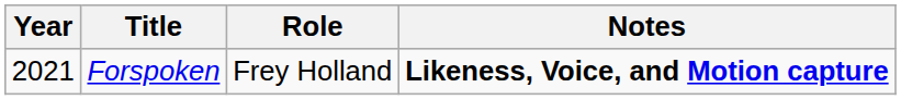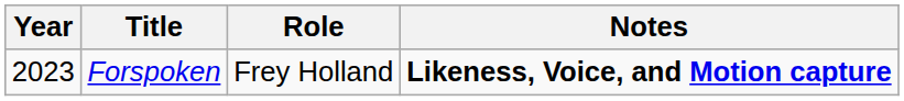Forspoken | Year: 2021 -> 2023
